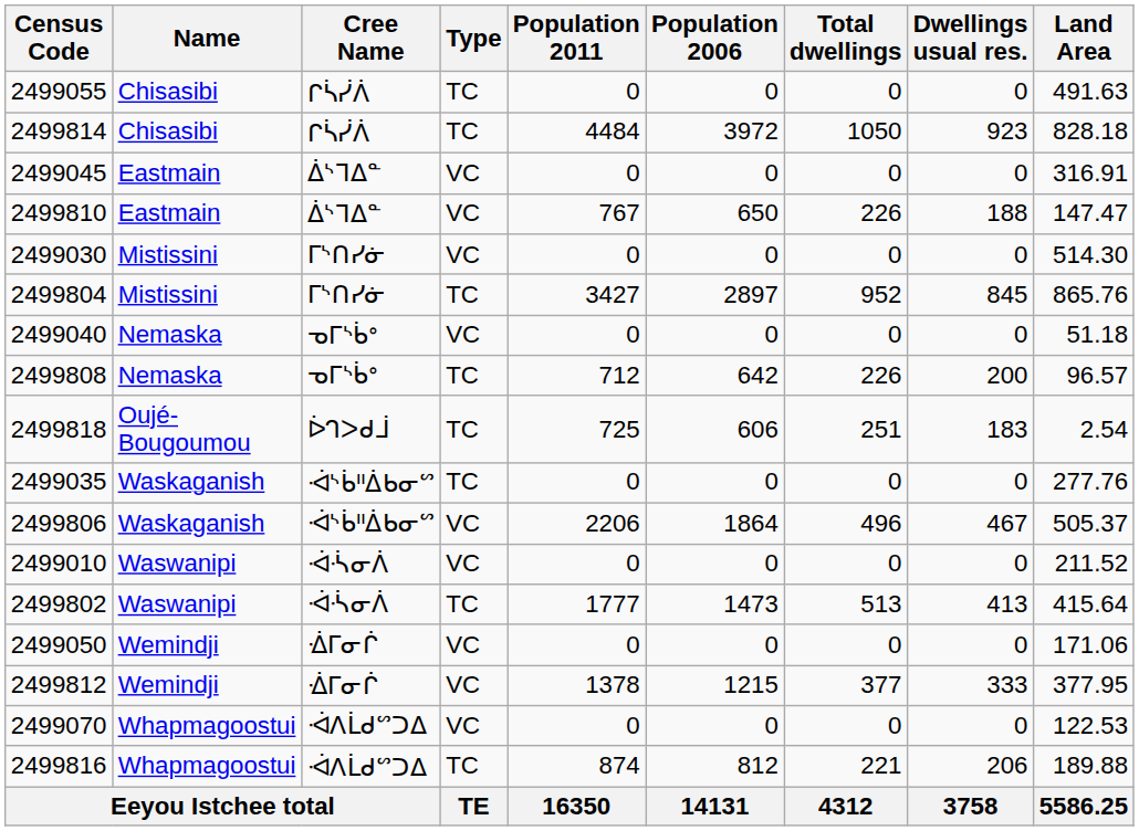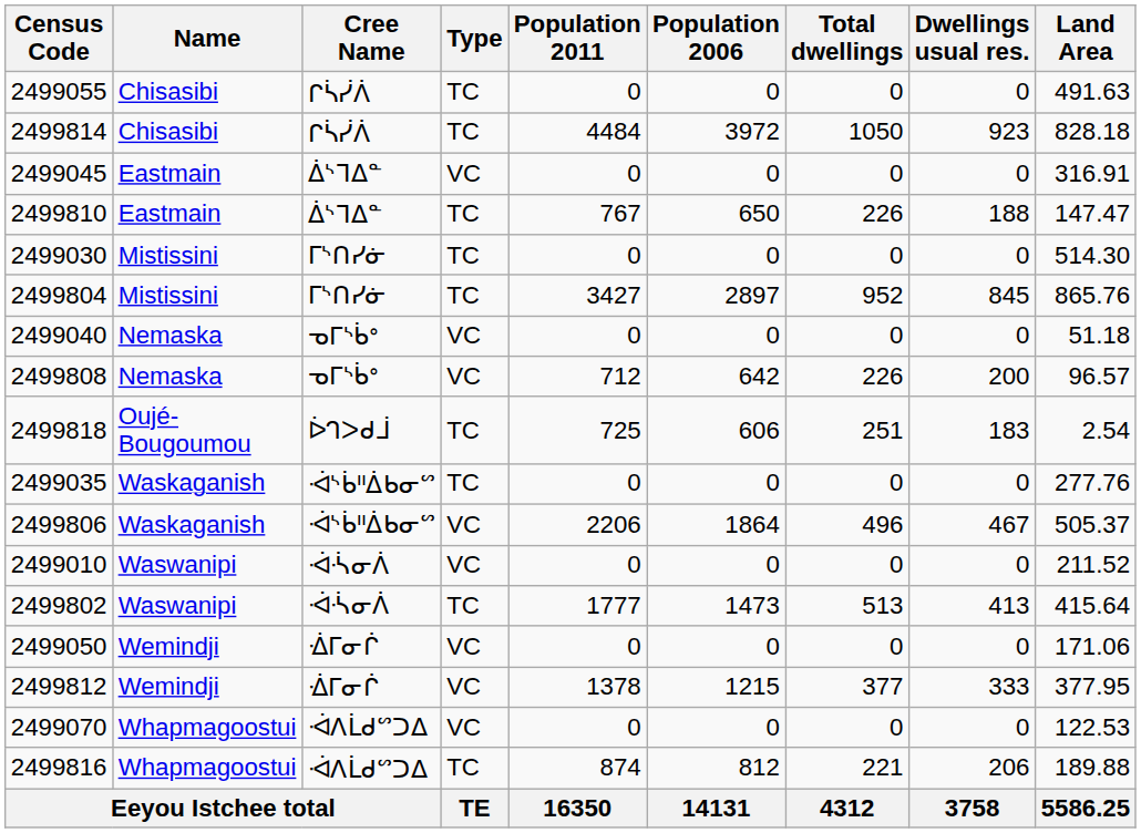2499810 | Type: VC -> TC
2499030 | Type: VC -> TC
2499808 | Type: TC -> VC
